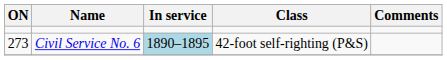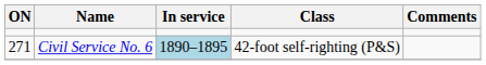Civil Service No. 6 | ON: 273 -> 271
